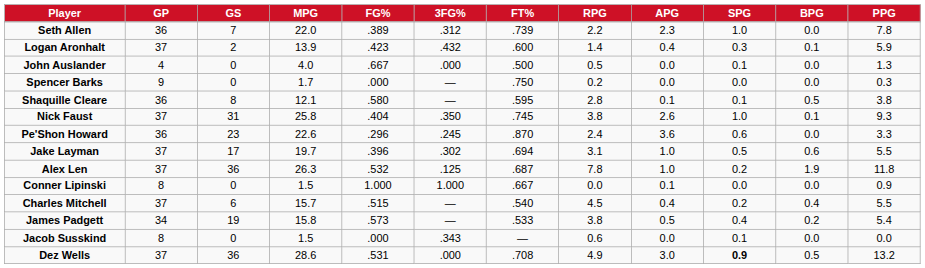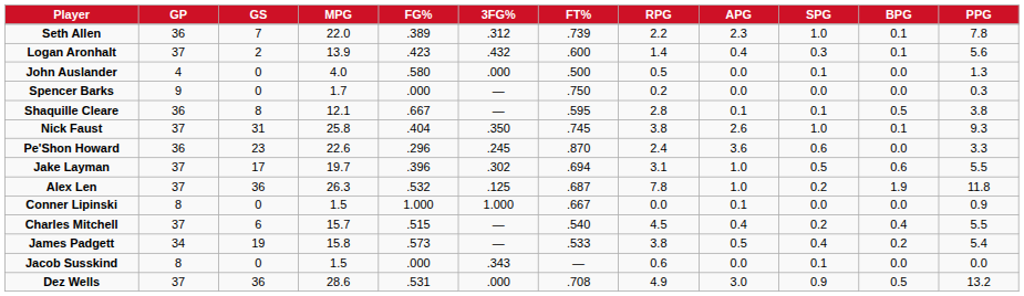Seth Allen | BPG: 0.0 -> 0.1
Logan Aronhalt | PPG: 5.9 -> 5.6
John Auslander | FG%: .667 -> .580
Shaquille Cleare | FG%: .580 -> .667
Dez Wells | SPG: bold -> normal
